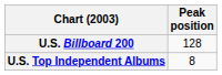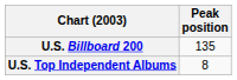U.S. Billboard 200 | Peak position: 128 -> 135
